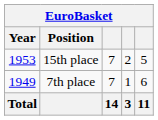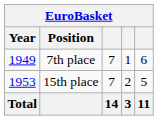rows swapped: 7th place <-> 15th place
